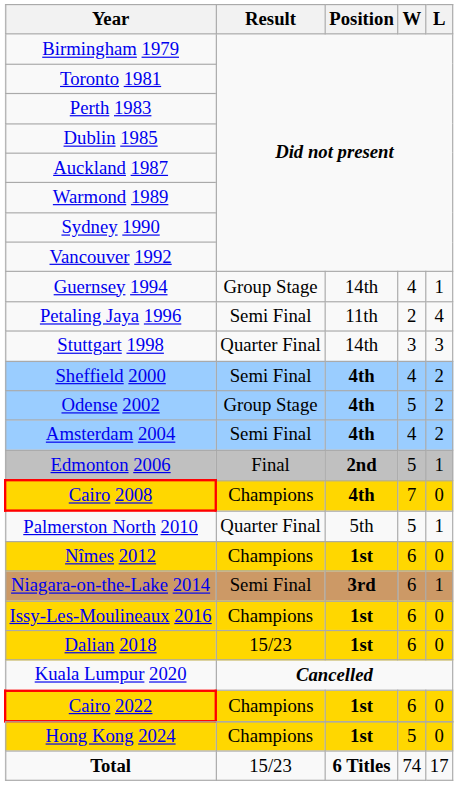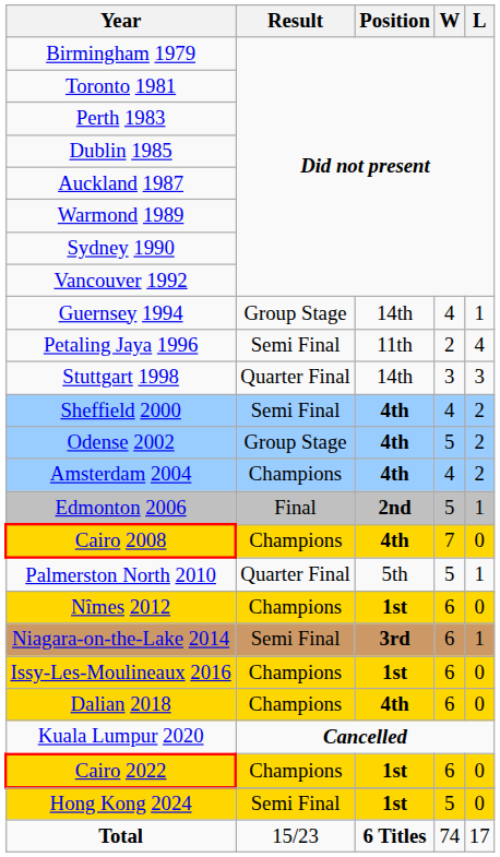Amsterdam 2004 | Result: Semi Final -> Champions
Dalian 2018 | Result: 15/23 -> Champions
Dalian 2018 | Position: 1st -> 4th
Hong Kong 2024 | Result: Champions -> Semi Final
